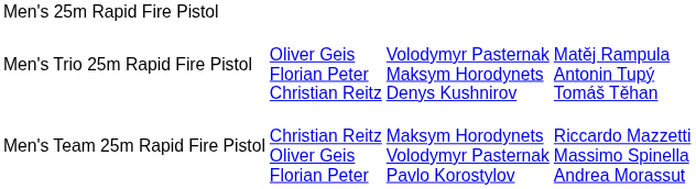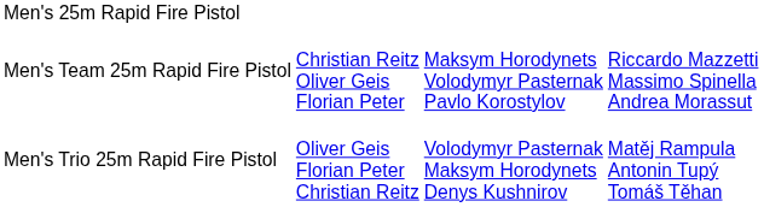rows swapped: Men's Team 25m Rapid Fire Pistol <-> Men's Trio 25m Rapid Fire Pistol
